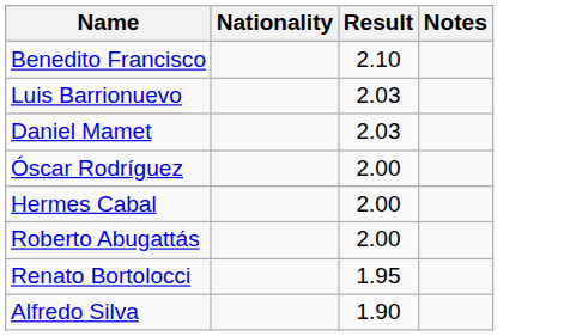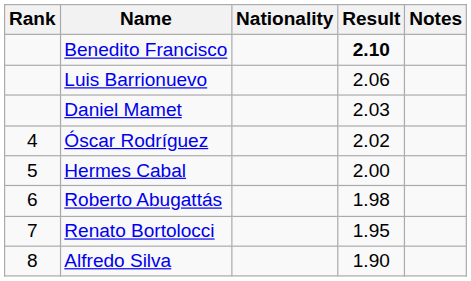+ column: Rank | 4 | 5 | 6 | 7 | 8
Benedito Francisco | Result: normal -> bold
Luis Barrionuevo | Result: 2.03 -> 2.06
Óscar Rodríguez | Result: 2.00 -> 2.02
Roberto Abugattás | Result: 2.00 -> 1.98
